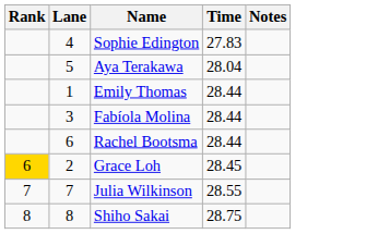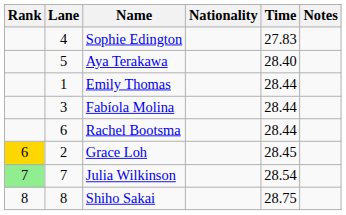+ column: Nationality
Aya Terakawa | Time: 28.04 -> 28.40
Julia Wilkinson | Rank: no background -> lightgreen background
Julia Wilkinson | Time: 28.55 -> 28.54
